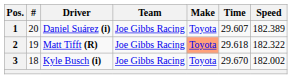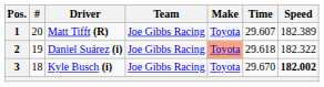1 | Driver: Daniel Suárez (i) -> Matt Tifft (R)
2 | Driver: Matt Tifft (R) -> Daniel Suárez (i)
3 | Speed: normal -> bold
